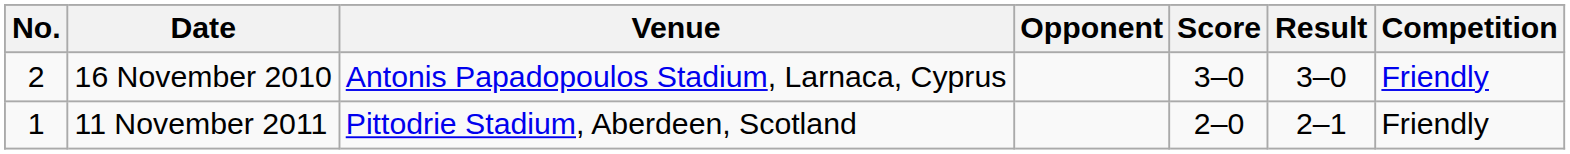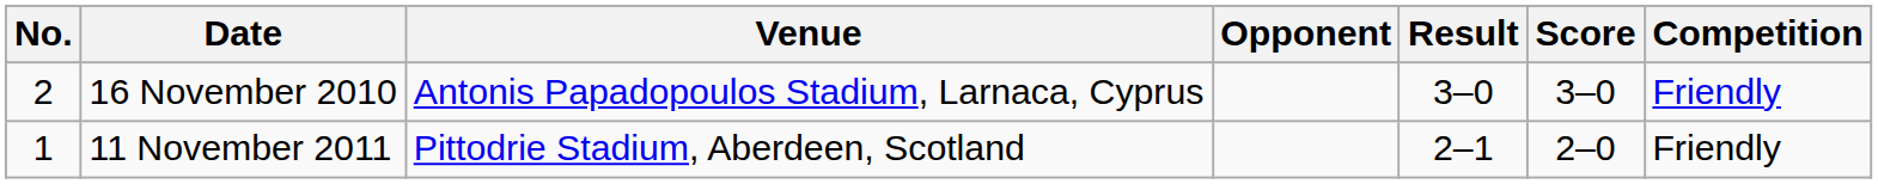columns swapped: Score <-> Result
